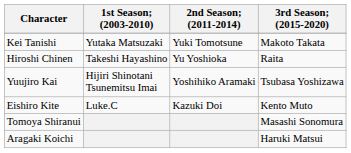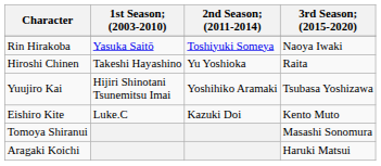- row: Kei Tanishi | Yutaka Matsuzaki | Yuki Tomotsune | Makoto Takata
+ row: Rin Hirakoba | Yasuka Saitō | Toshiyuki Someya | Naoya Iwaki
